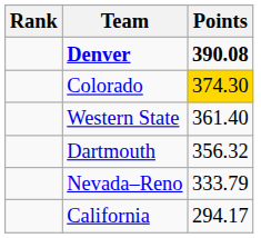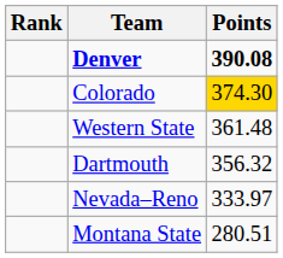Western State | Points: 361.40 -> 361.48
Nevada–Reno | Points: 333.79 -> 333.97
- row: California | 294.17
+ row: Montana State | 280.51
